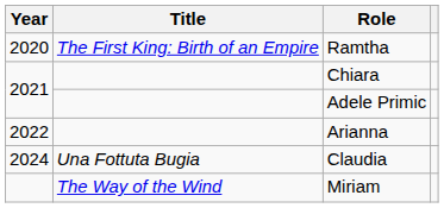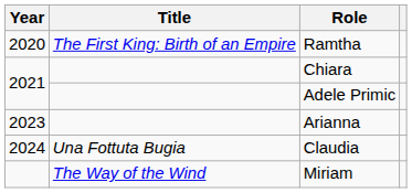Arianna | Year: 2022 -> 2023
